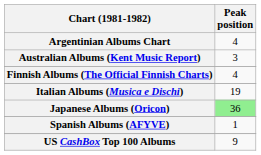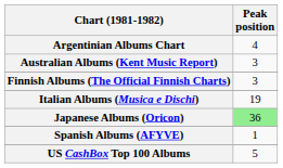Finnish Albums (The Official Finnish Charts) | Peak position: 4 -> 3
US CashBox Top 100 Albums | Peak position: 9 -> 5
